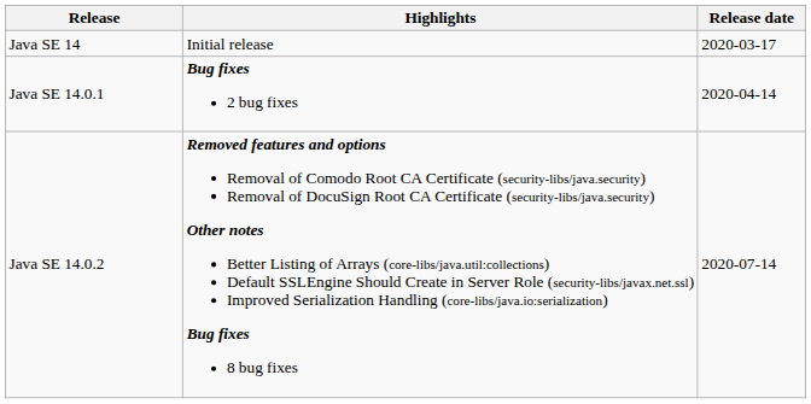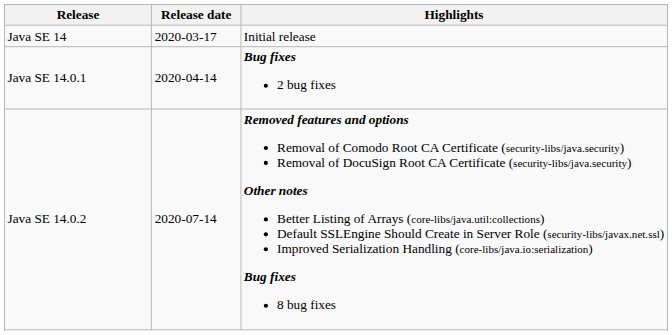columns swapped: Release date <-> Highlights
